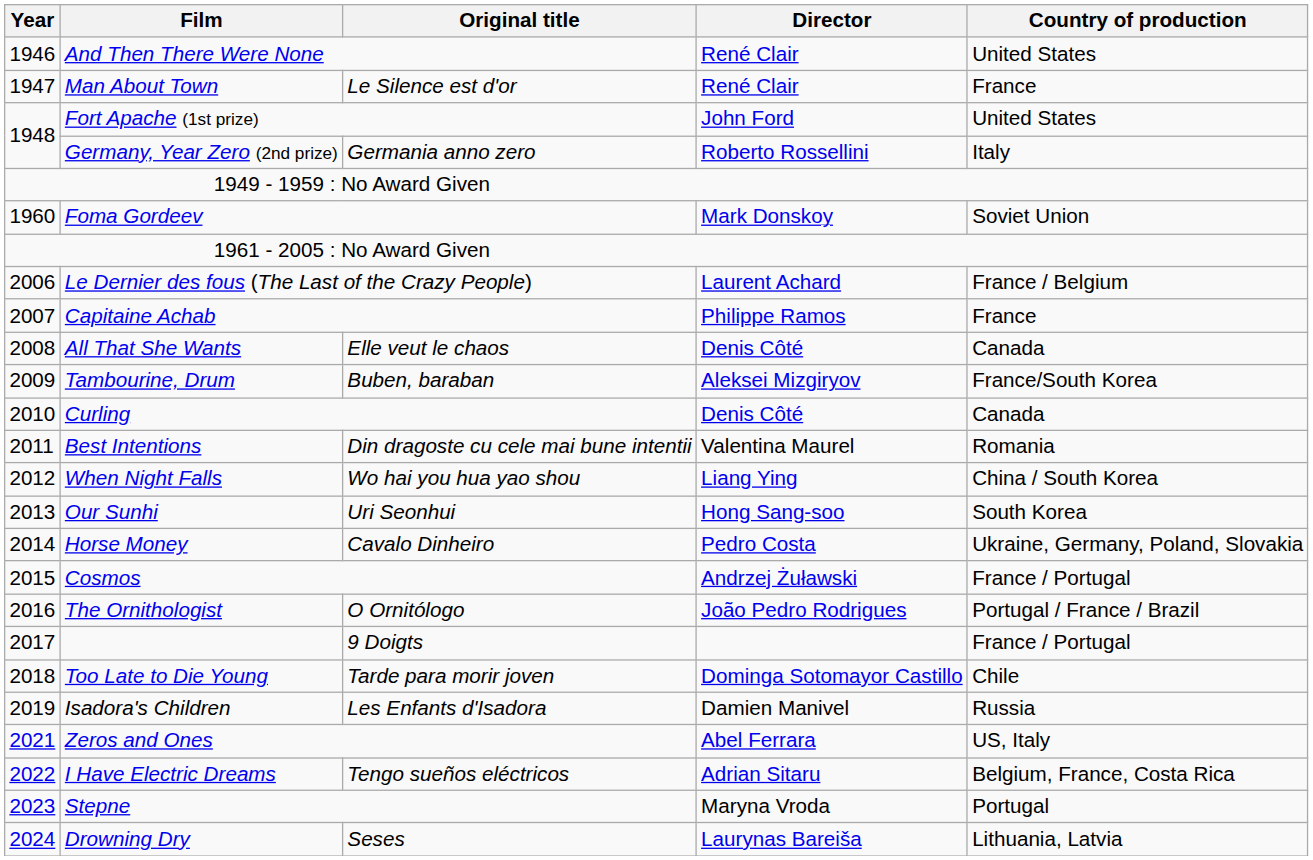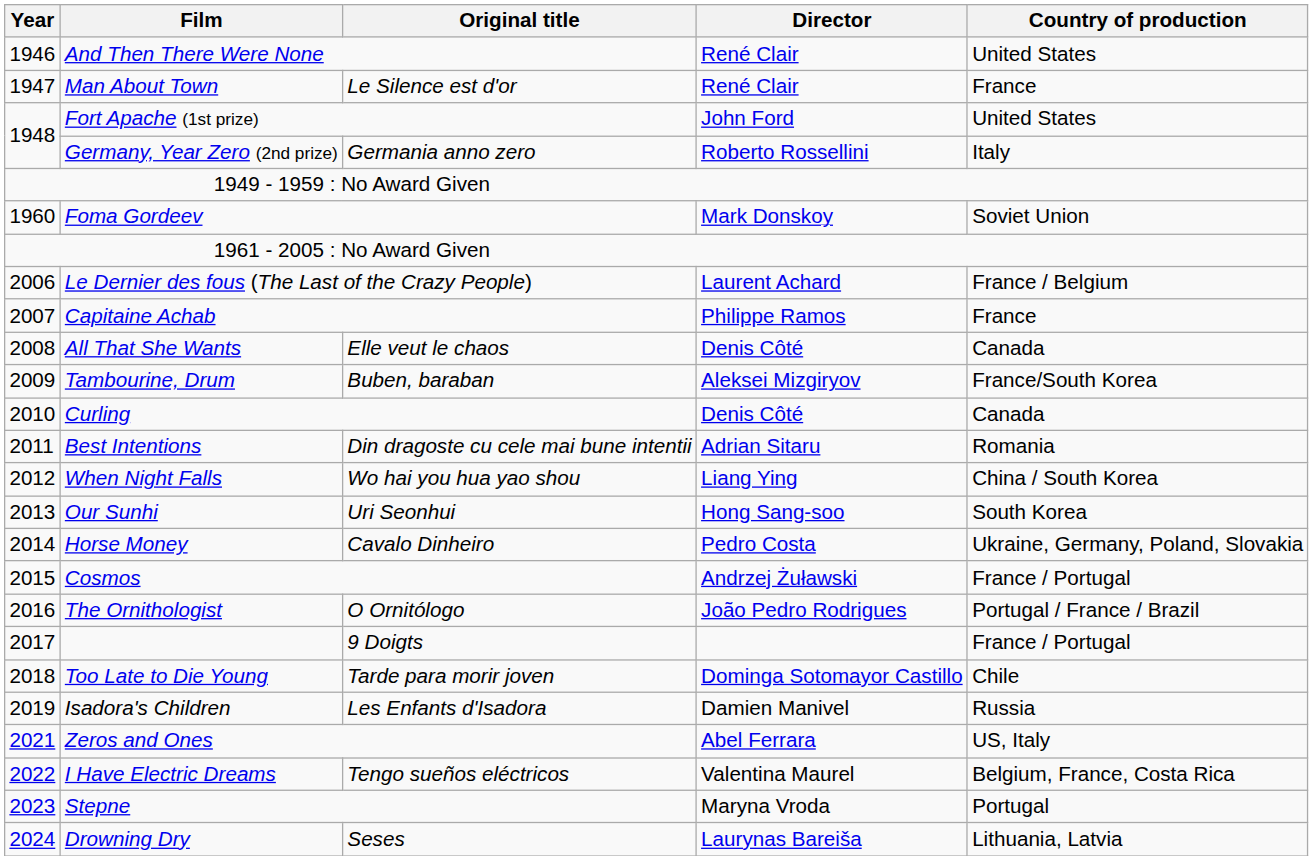Best Intentions | Director: Valentina Maurel -> Adrian Sitaru
I Have Electric Dreams | Director: Adrian Sitaru -> Valentina Maurel
